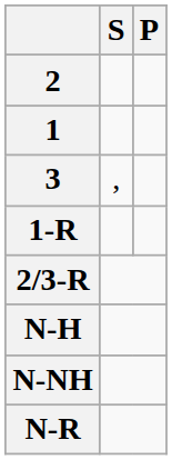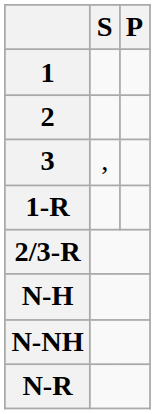rows swapped: 1 <-> 2
